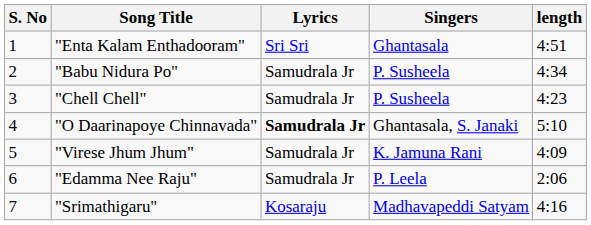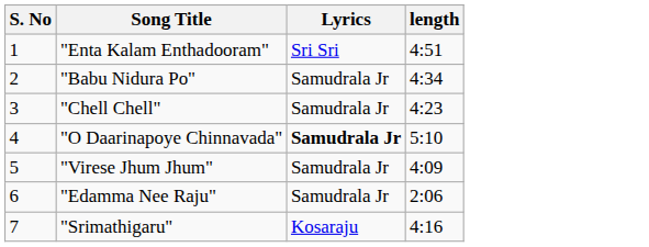- column: Singers | Ghantasala | P. Susheela | P. Susheela | Ghantasala, S. Janaki | K. Jamuna Rani | P. Leela | Madhavapeddi Satyam
